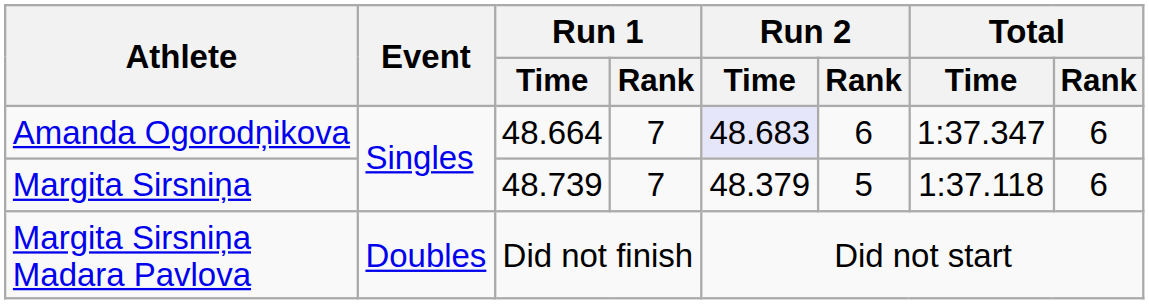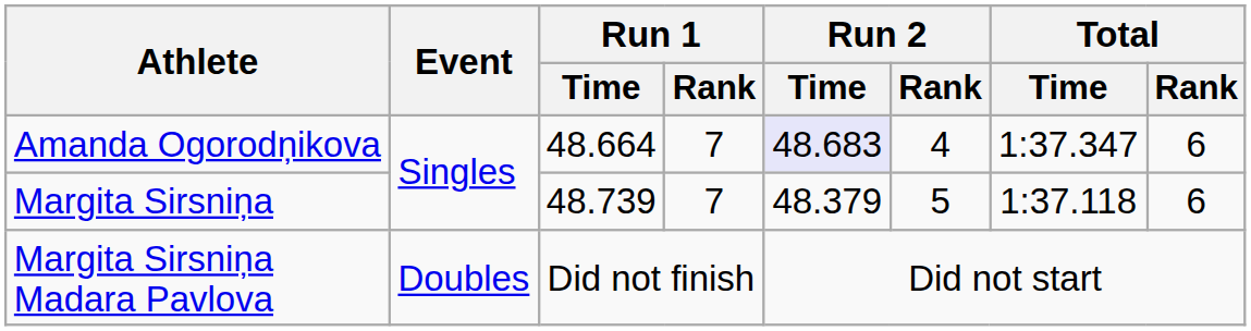Amanda Ogorodņikova | Run 2 / Rank: 6 -> 4
